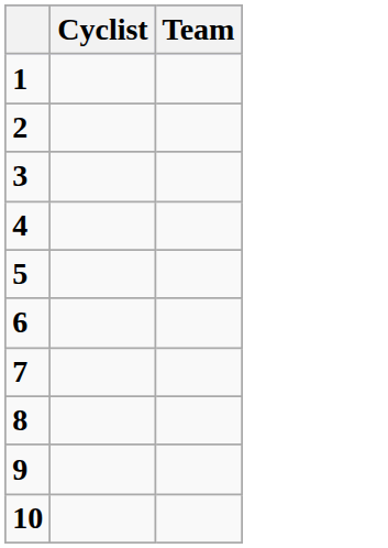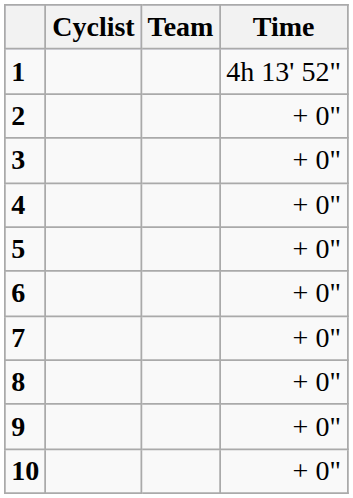+ column: Time | 4h 13' 52" | + 0" | + 0" | + 0" | + 0" | + 0" | + 0" | + 0" | + 0" | + 0"
